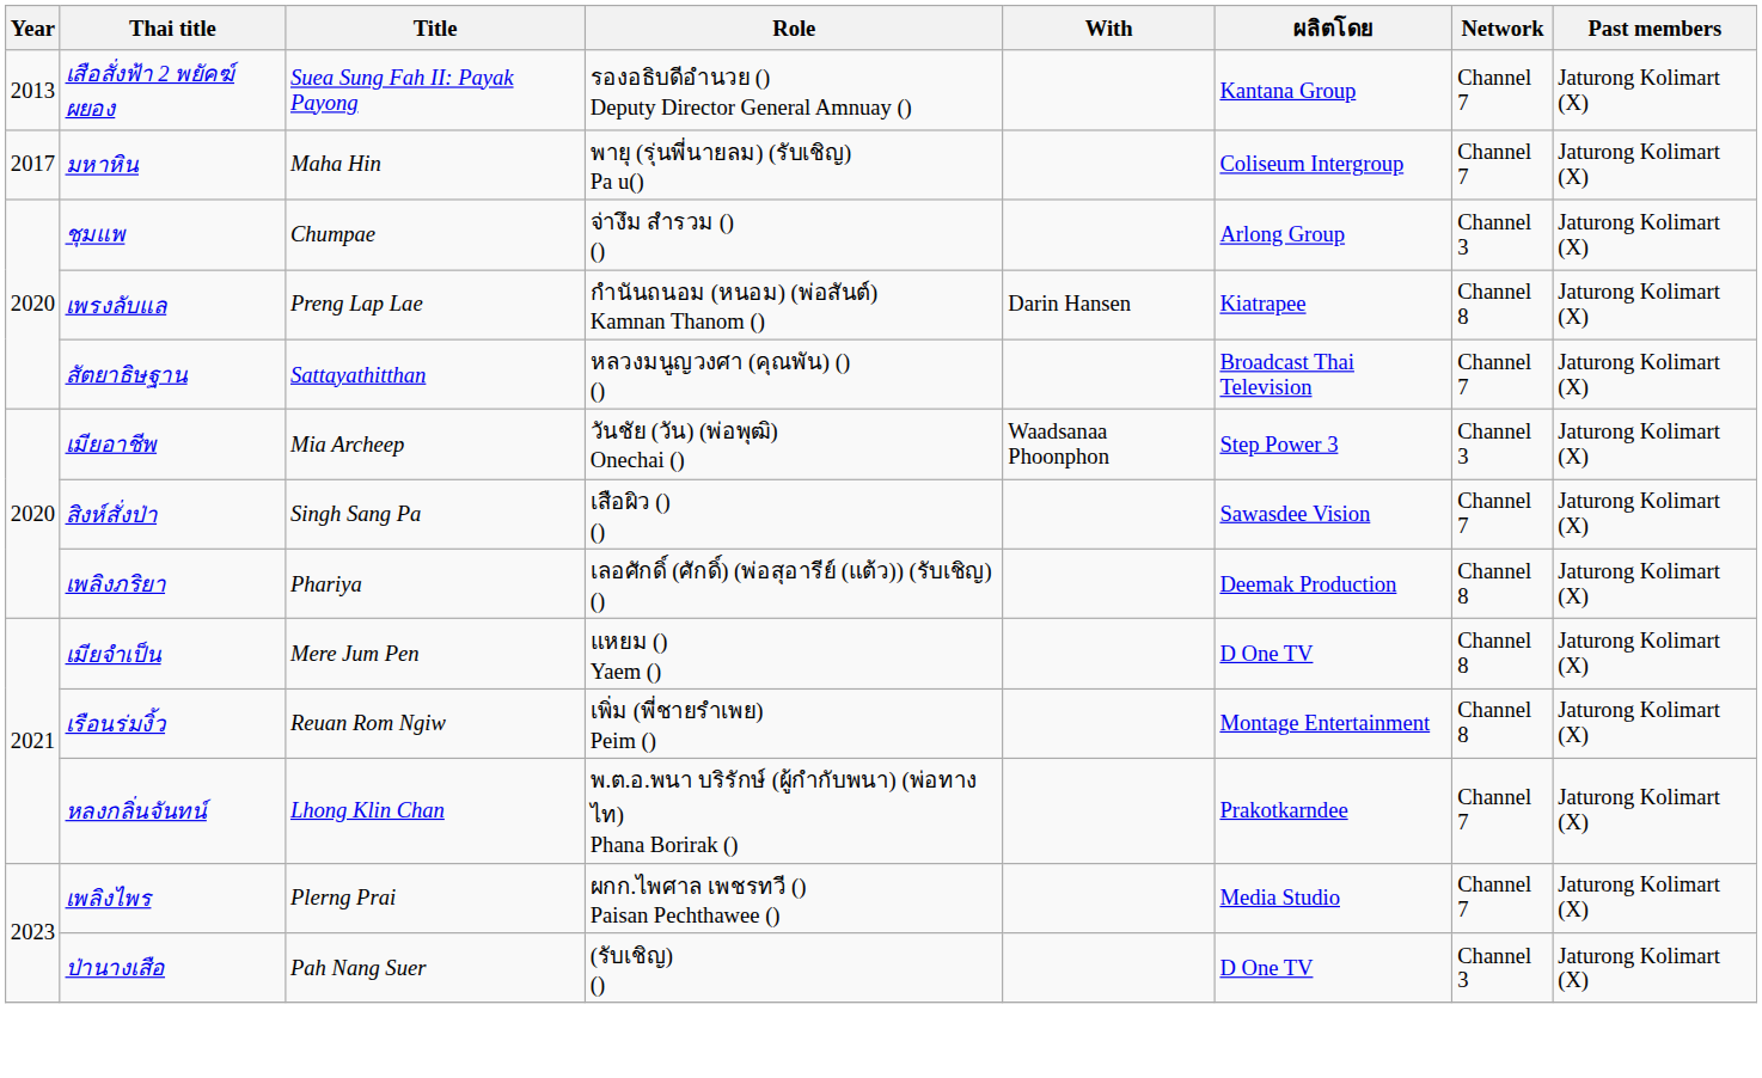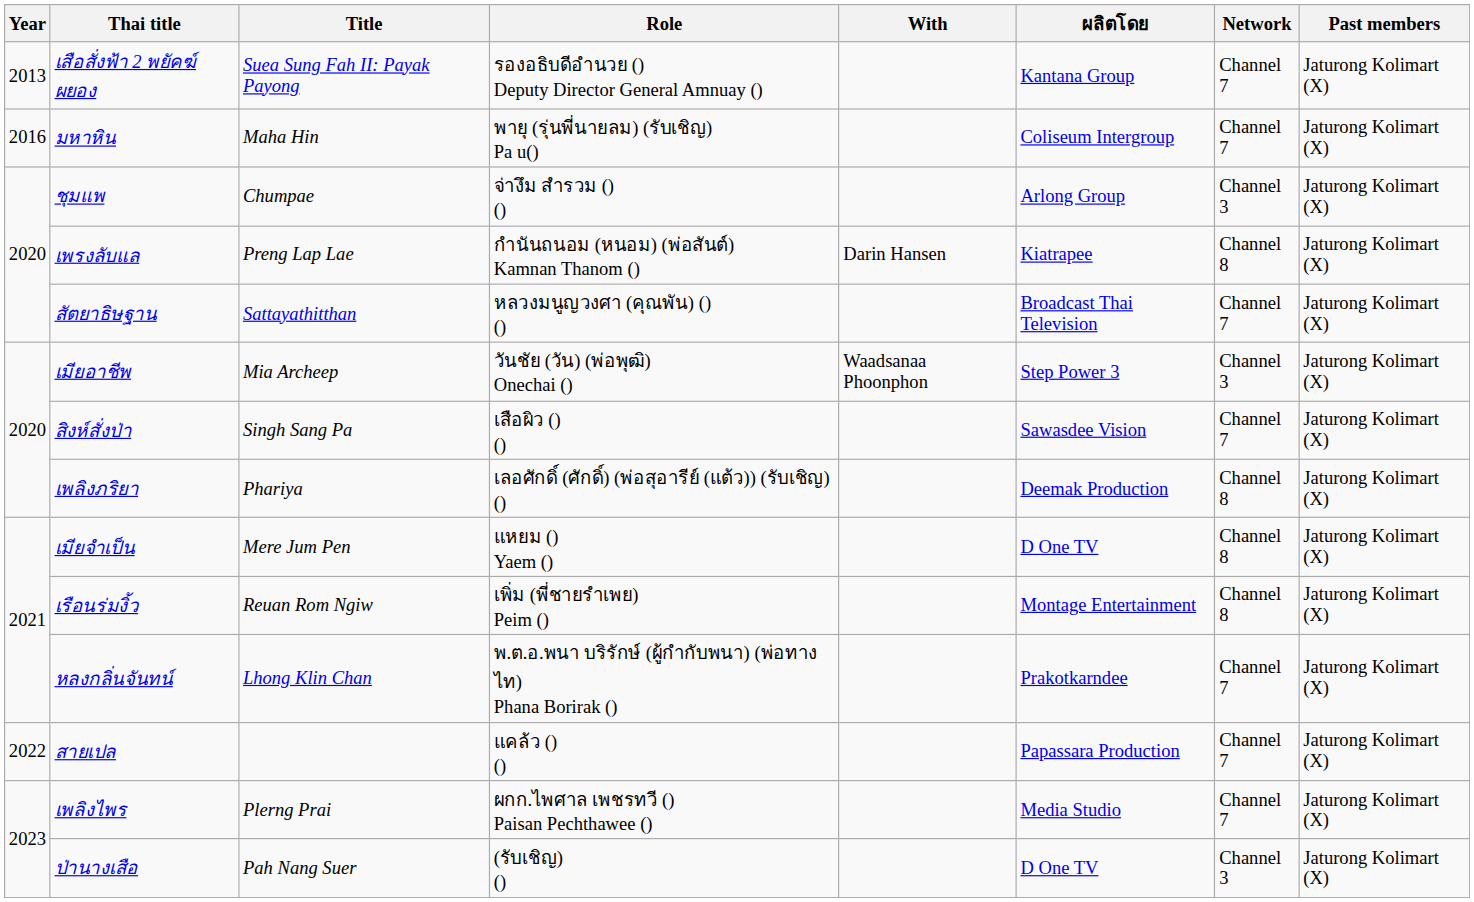มหาหิน | Year: 2017 -> 2016
+ row: 2022 | สายเปล | แคล้ว () () | Papassara Production | Channel 7 | Jaturong Kolimart (X)
